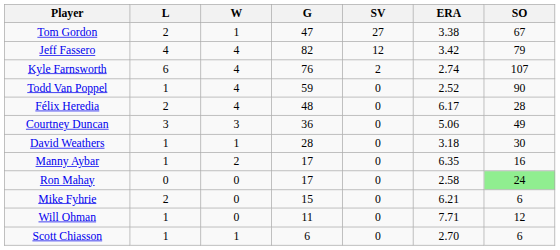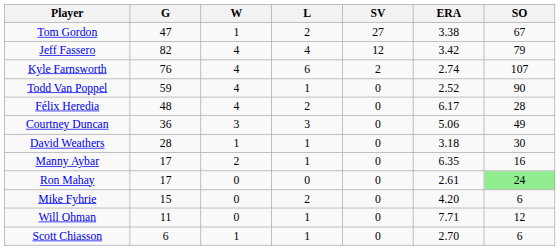columns swapped: G <-> L
Ron Mahay | ERA: 2.58 -> 2.61
Mike Fyhrie | ERA: 6.21 -> 4.20
